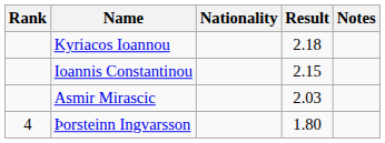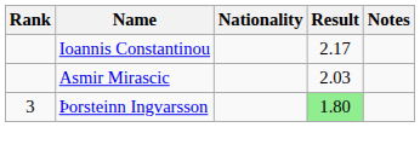- row: Kyriacos Ioannou | 2.18
Ioannis Constantinou | Result: 2.15 -> 2.17
Þorsteinn Ingvarsson | Rank: 4 -> 3
Þorsteinn Ingvarsson | Result: no background -> lightgreen background
